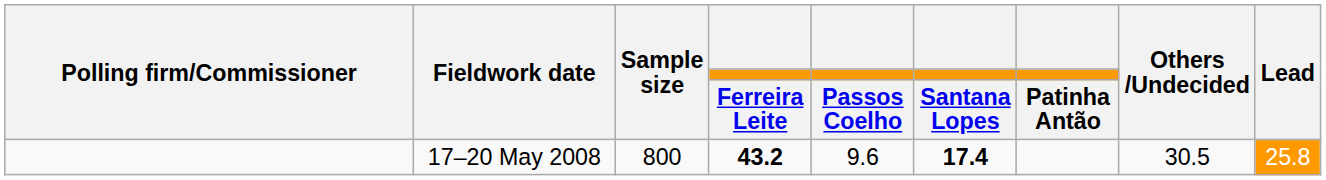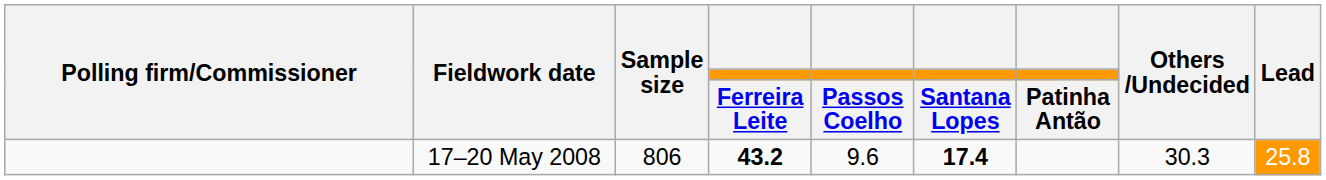17–20 May 2008 | Sample size: 800 -> 806
17–20 May 2008 | Others /Undecided: 30.5 -> 30.3
